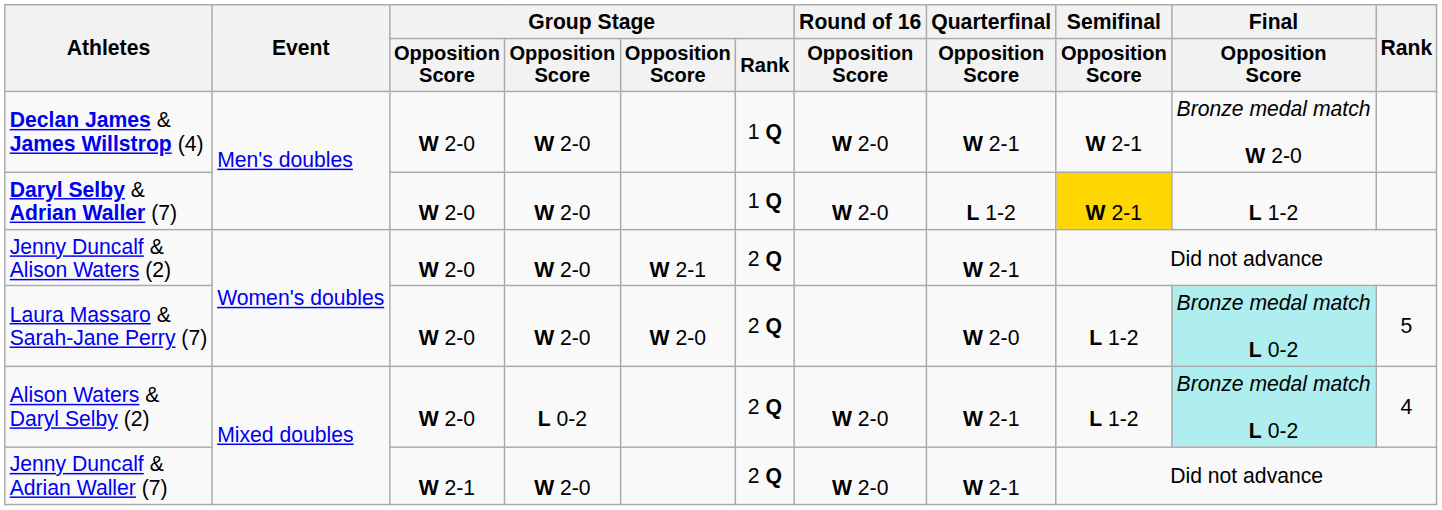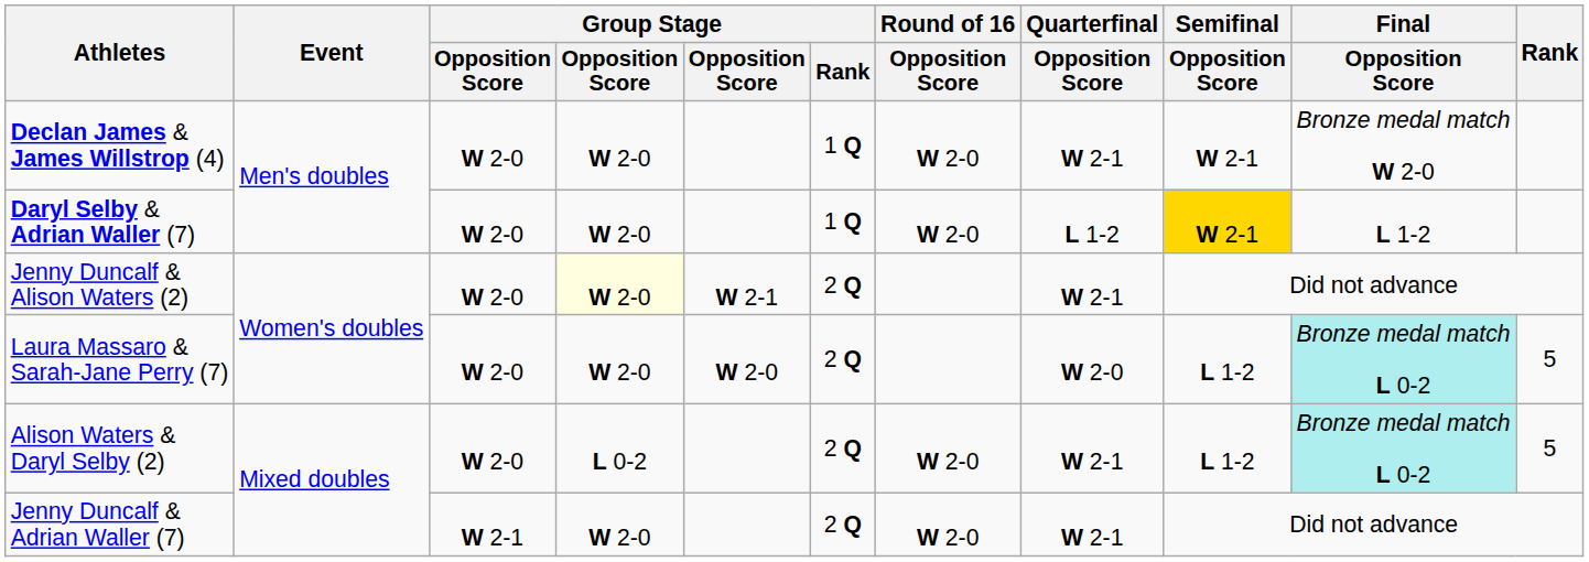Jenny Duncalf & Alison Waters (2) | column 4: no background -> lightyellow background
Alison Waters & Daryl Selby (2) | Rank: 4 -> 5
